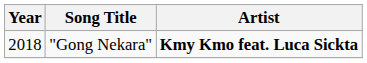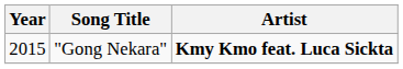"Gong Nekara" | Year: 2018 -> 2015
